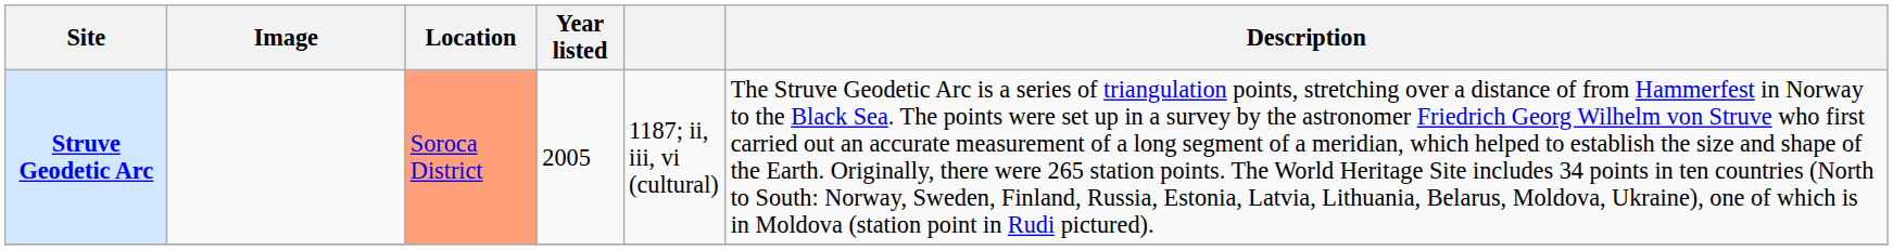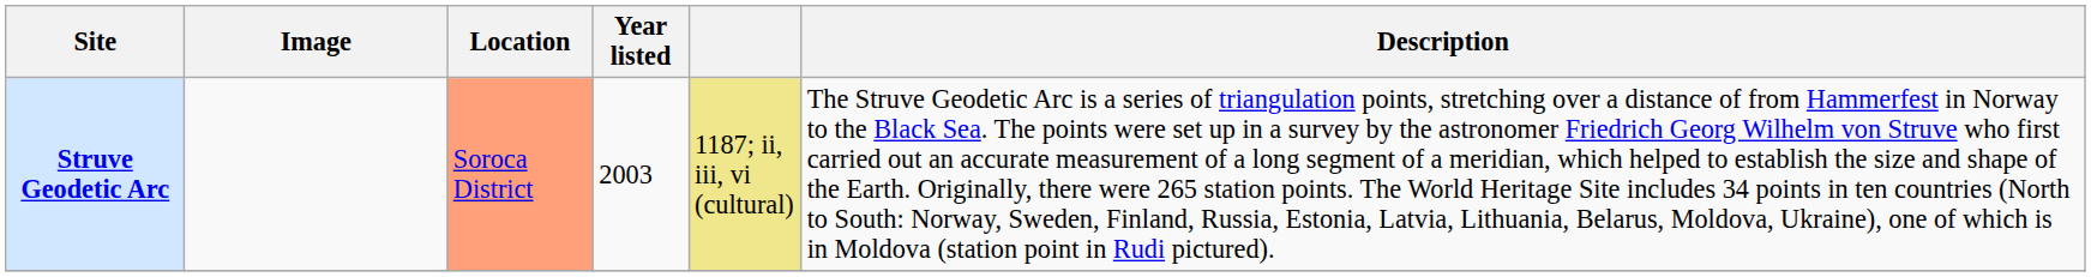Struve Geodetic Arc | Year listed: 2005 -> 2003
Struve Geodetic Arc | column 5: no background -> khaki background
